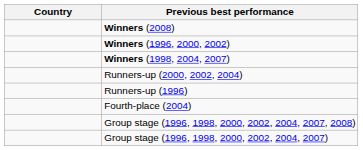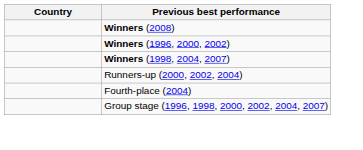- row: Runners-up (1996)
- row: Group stage (1996, 1998, 2000, 2002, 2004, 2007, 2008)
